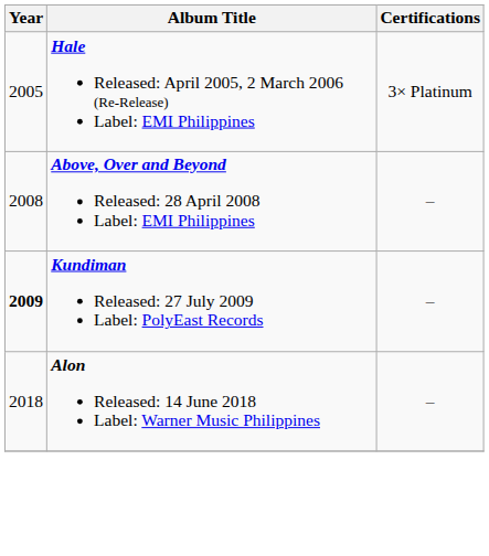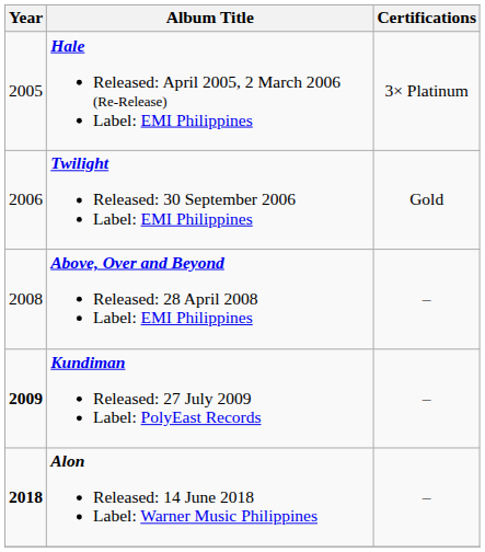+ row: 2006 | Twilight Released: 30 September 2006 Label: EMI Philippines | Gold
Alon Released: 14 June 2018 Label: Warner Music Philippines | Year: normal -> bold
